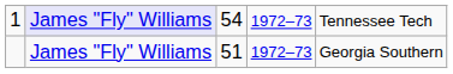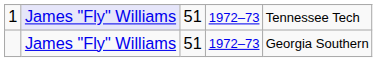1 | column 3: 54 -> 51
